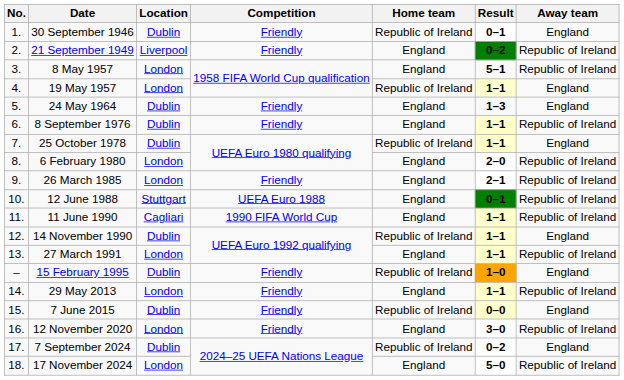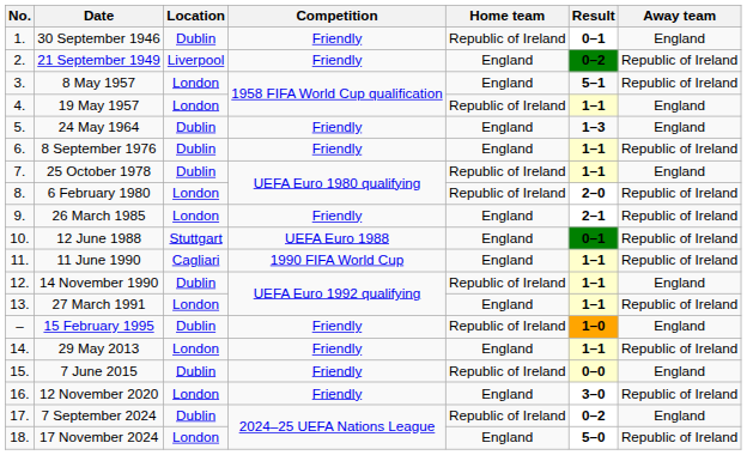6 February 1980 | Home team: England -> Republic of Ireland
